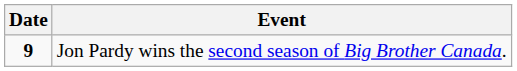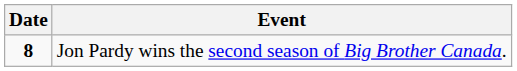Jon Pardy wins the second season of Big Brother Canada. | Date: 9 -> 8
